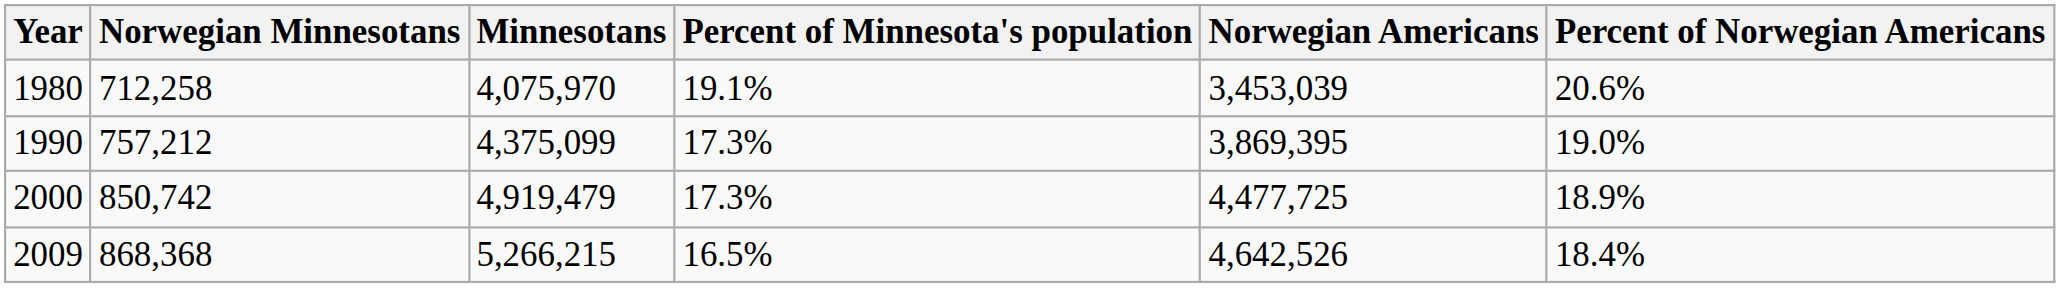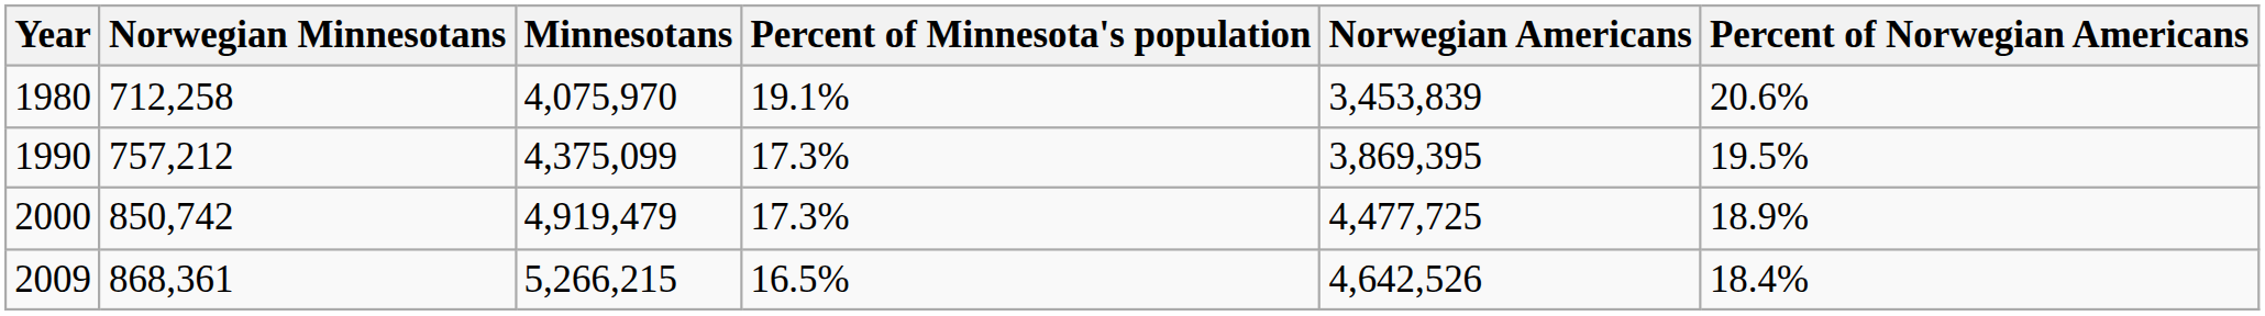1980 | Norwegian Americans: 3,453,039 -> 3,453,839
1990 | Percent of Norwegian Americans: 19.0% -> 19.5%
2009 | Norwegian Minnesotans: 868,368 -> 868,361
